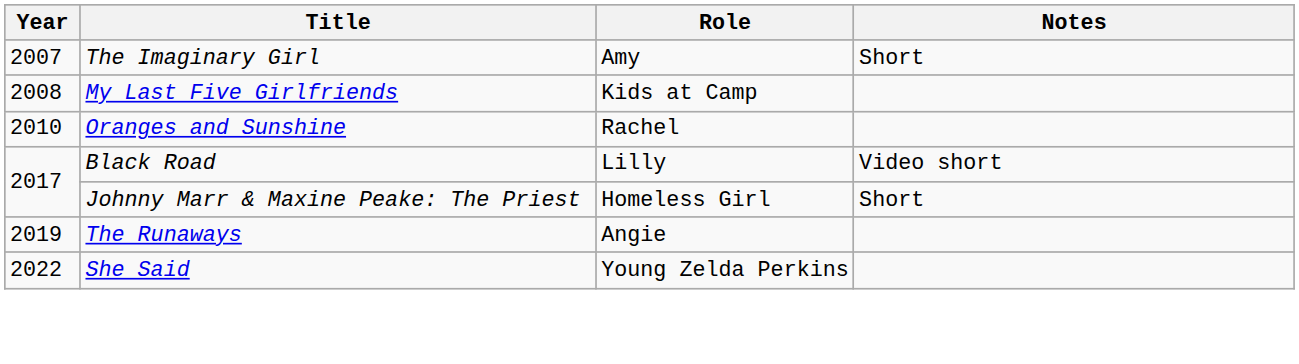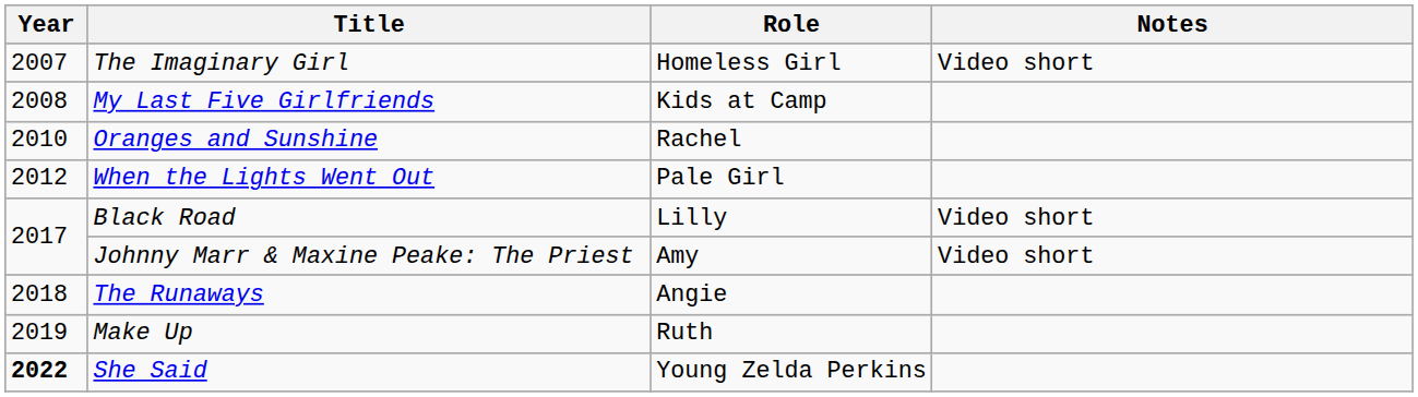The Imaginary Girl | Role: Amy -> Homeless Girl
The Imaginary Girl | Notes: Short -> Video short
+ row: 2012 | When the Lights Went Out | Pale Girl
Johnny Marr & Maxine Peake: The Priest | Role: Homeless Girl -> Amy
Johnny Marr & Maxine Peake: The Priest | Notes: Short -> Video short
The Runaways | Year: 2019 -> 2018
+ row: 2019 | Make Up | Ruth
She Said | Year: normal -> bold
